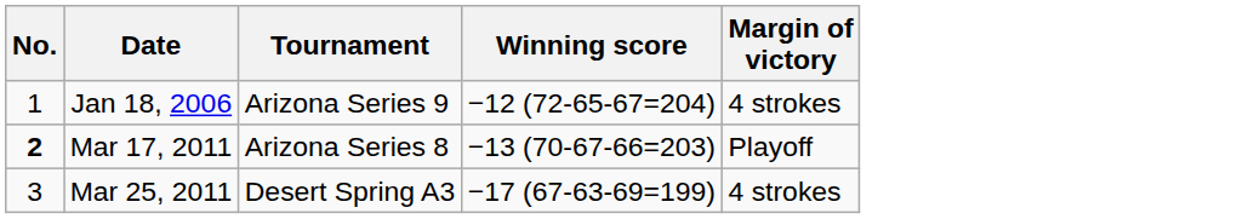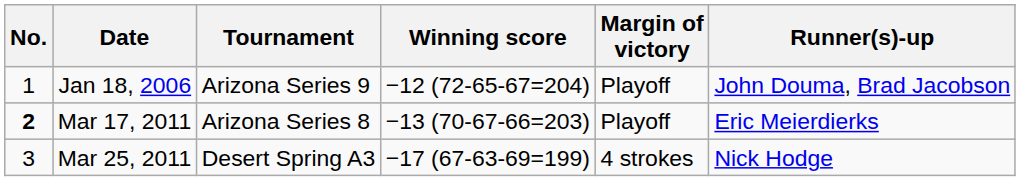+ column: Runner(s)-up | John Douma, Brad Jacobson | Eric Meierdierks | Nick Hodge
Jan 18, 2006 | Margin of victory: 4 strokes -> Playoff
